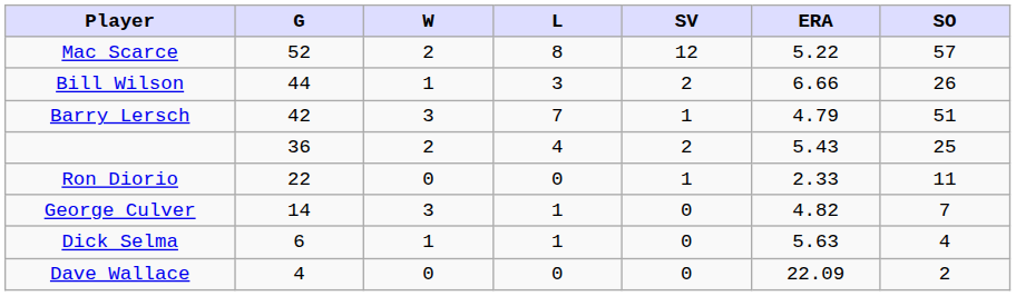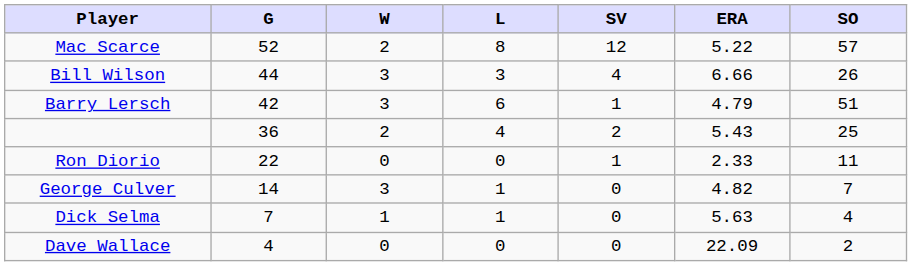Bill Wilson | W: 1 -> 3
Bill Wilson | SV: 2 -> 4
Barry Lersch | L: 7 -> 6
Dick Selma | G: 6 -> 7
